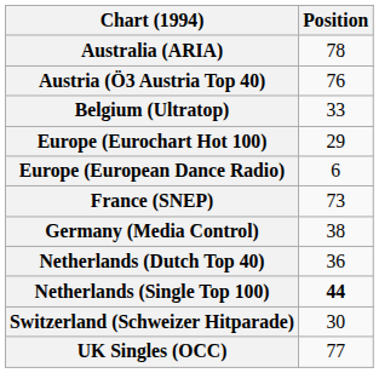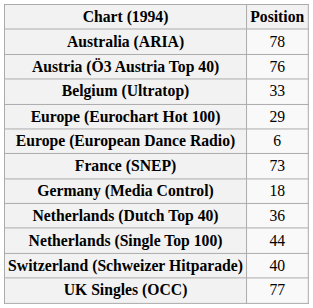Germany (Media Control) | Position: 38 -> 18
Netherlands (Single Top 100) | Position: bold -> normal
Switzerland (Schweizer Hitparade) | Position: 30 -> 40
